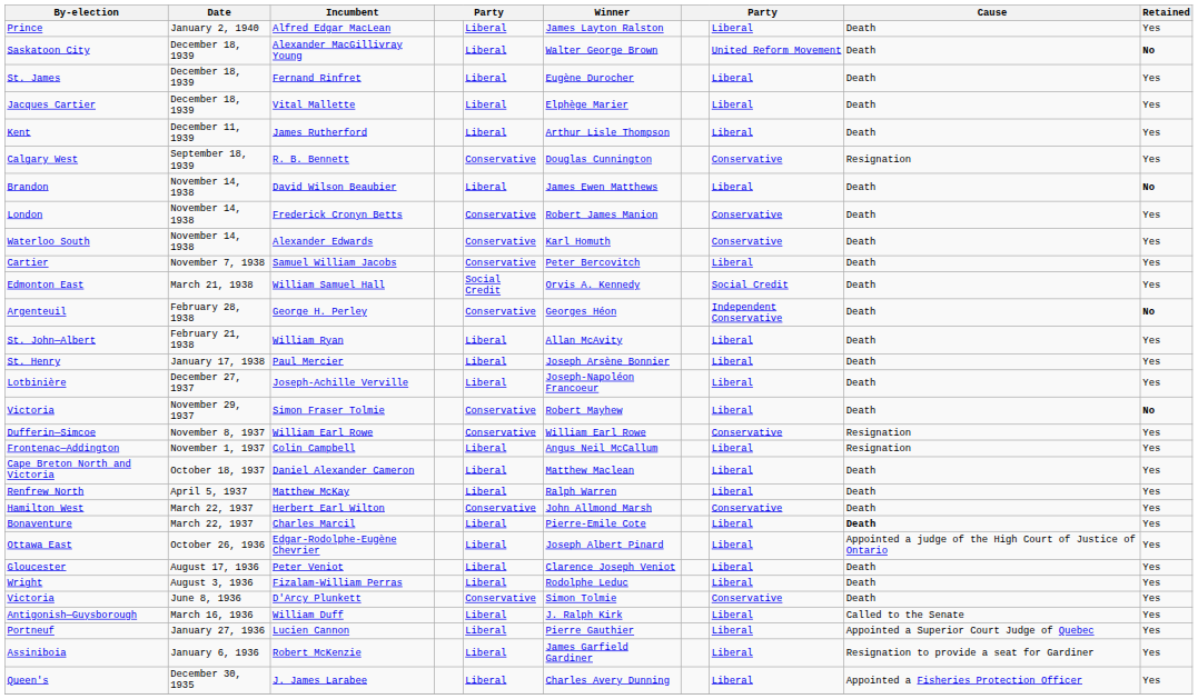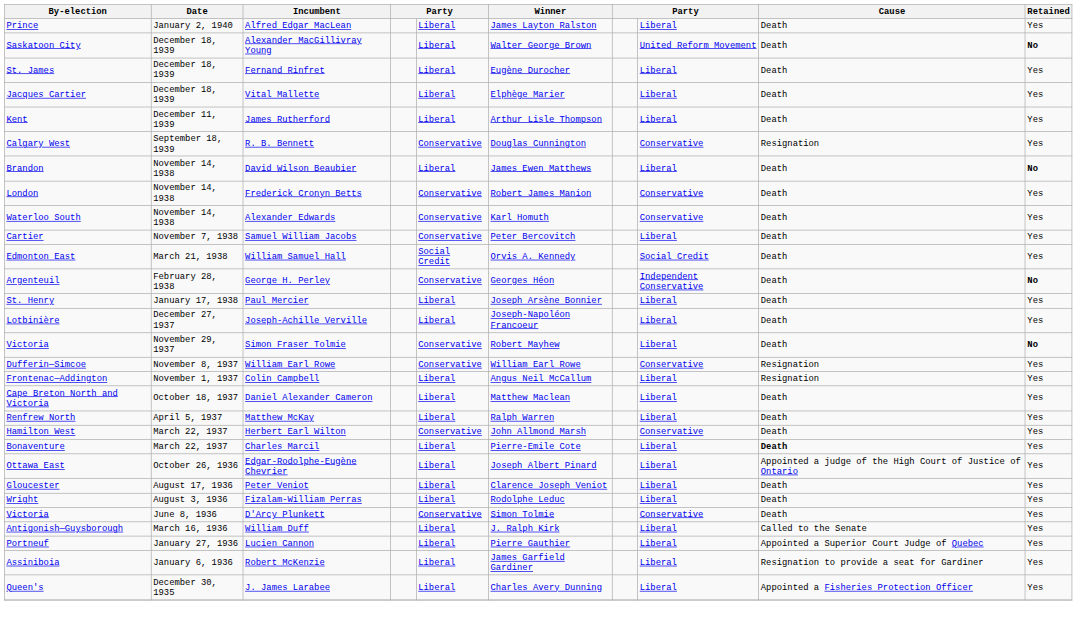- row: St. John—Albert | February 21, 1938 | William Ryan | Liberal | Allan McAvity | Liberal | Death | Yes
